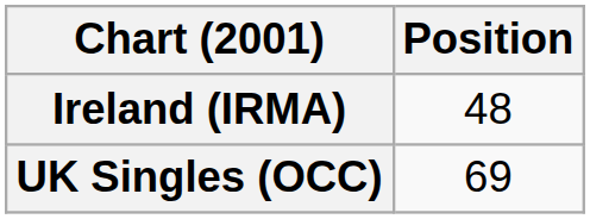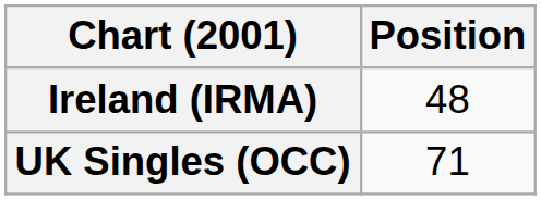UK Singles (OCC) | Position: 69 -> 71
